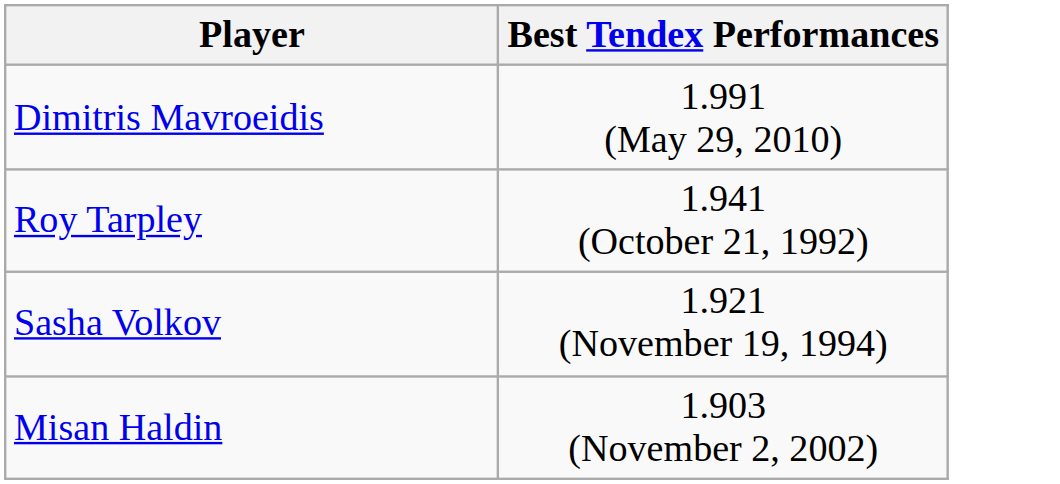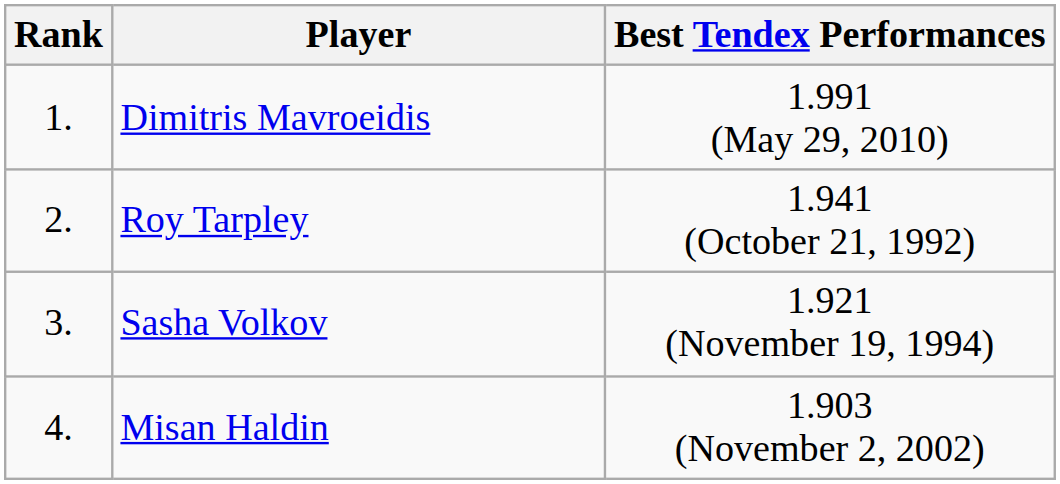+ column: Rank | 1. | 2. | 3. | 4.
